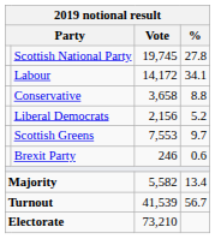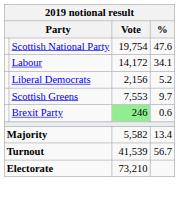Scottish National Party | Vote: 19,745 -> 19,754
Scottish National Party | %: 27.8 -> 47.6
- row: Conservative | 3,658 | 8.8
Brexit Party | Vote: no background -> lightgreen background
